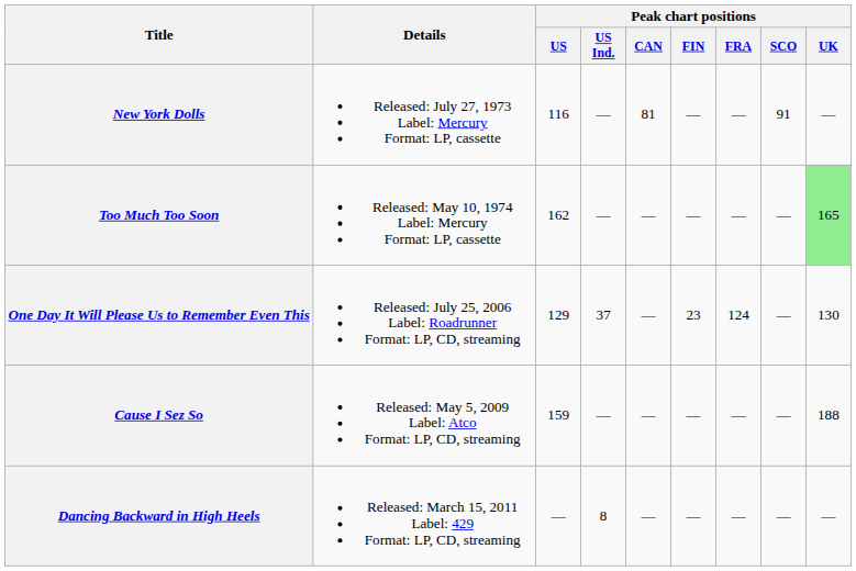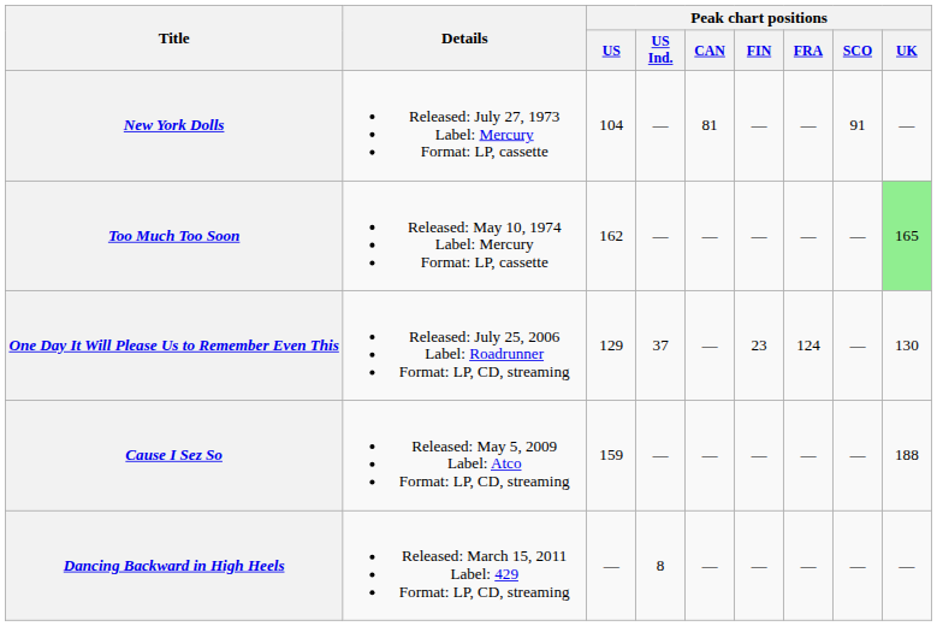New York Dolls | Peak chart positions / US: 116 -> 104
